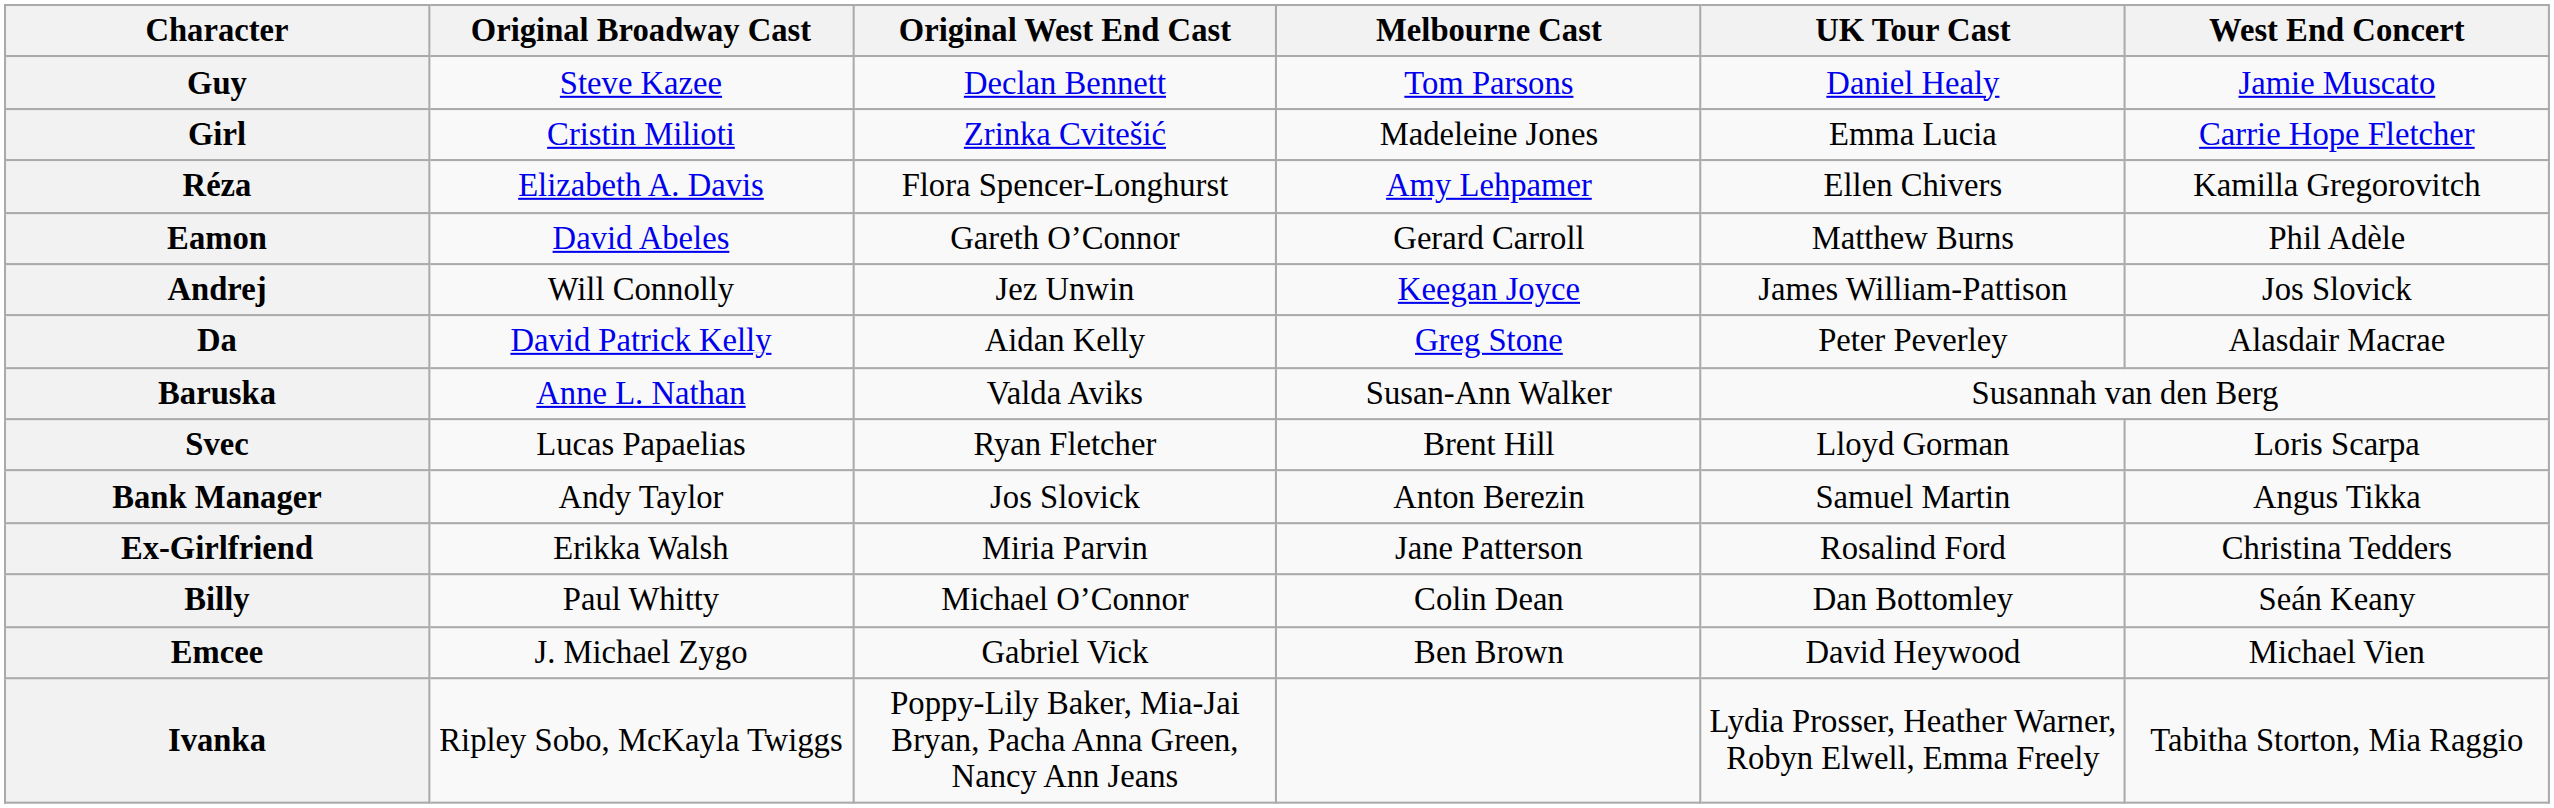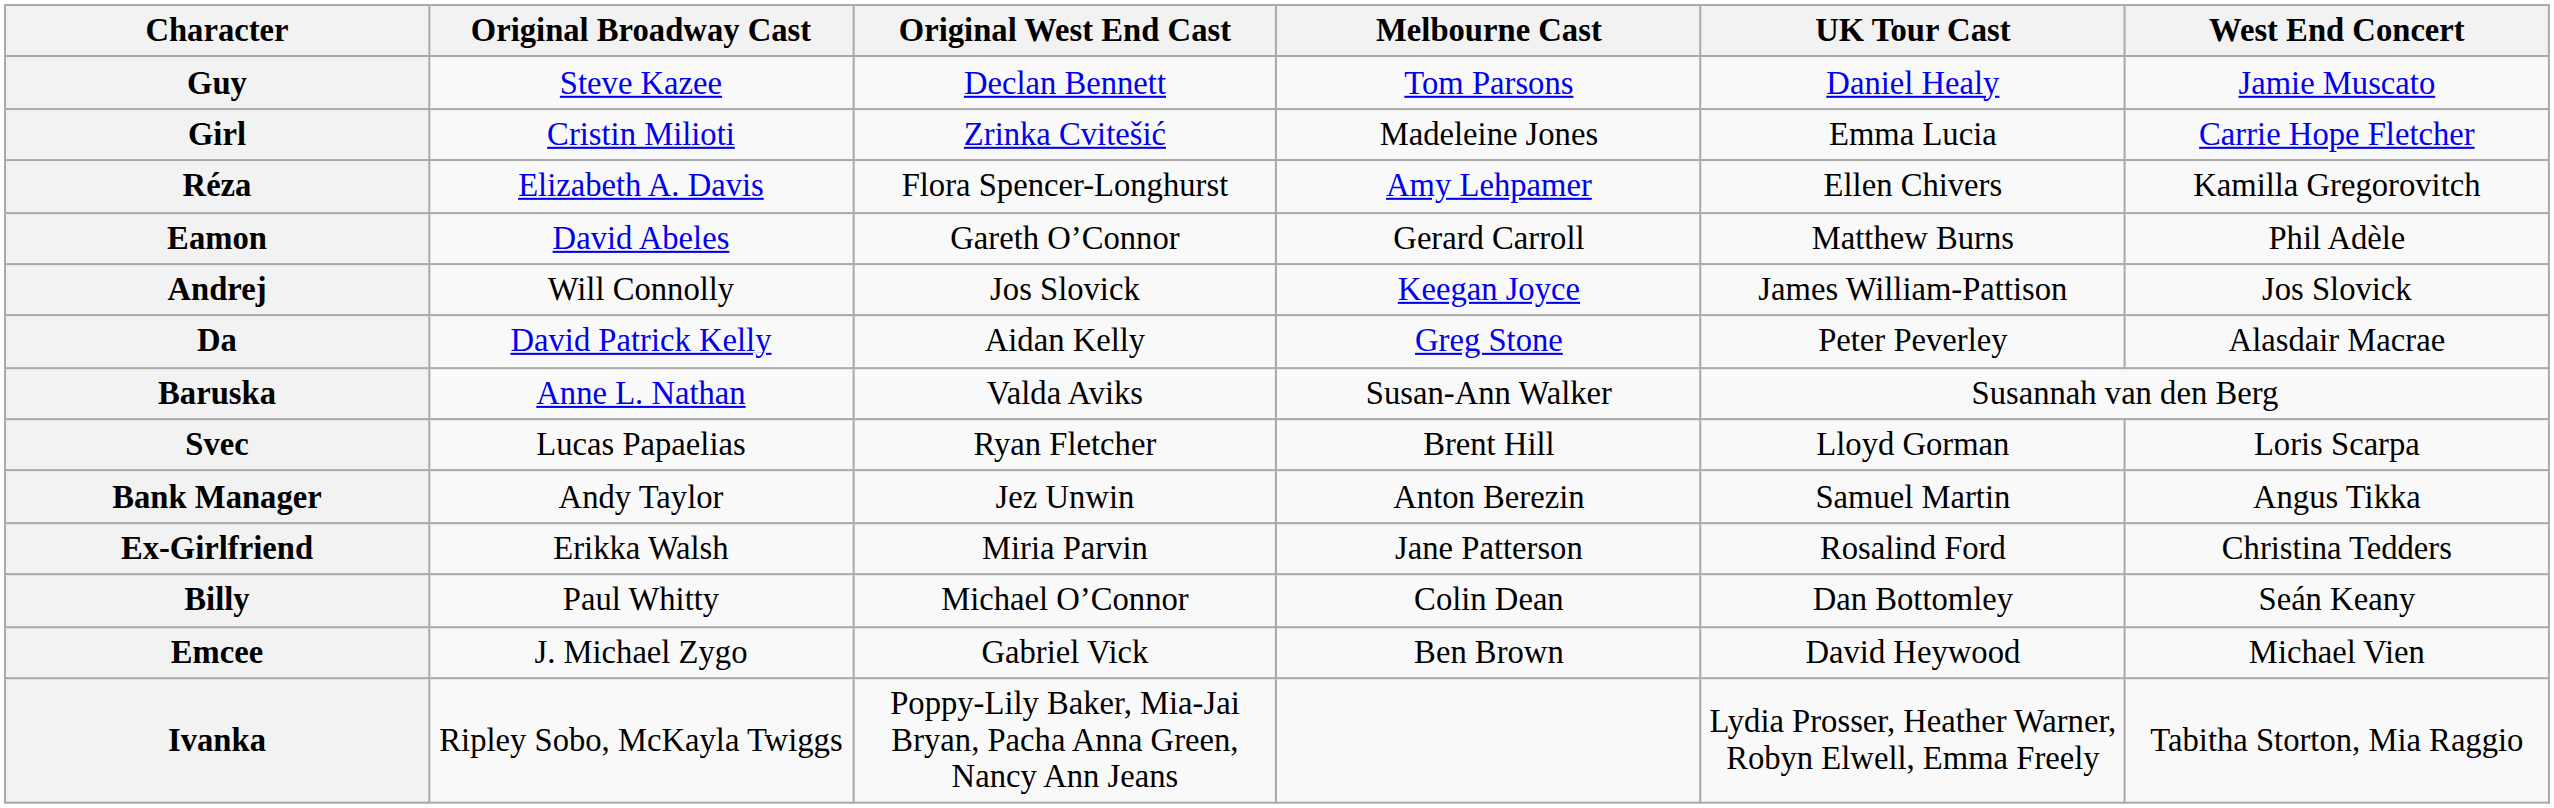Andrej | Original West End Cast: Jez Unwin -> Jos Slovick
Bank Manager | Original West End Cast: Jos Slovick -> Jez Unwin
